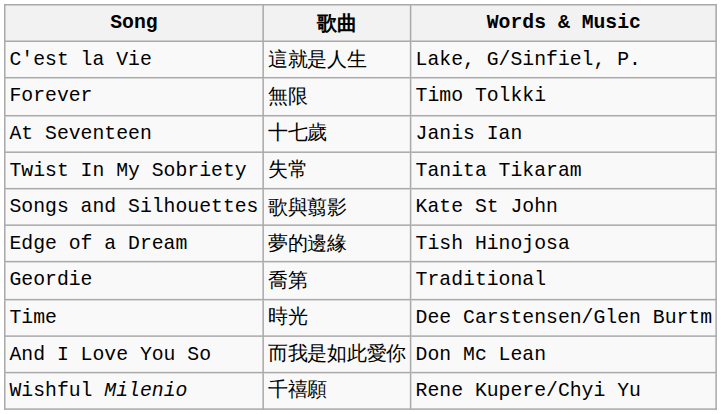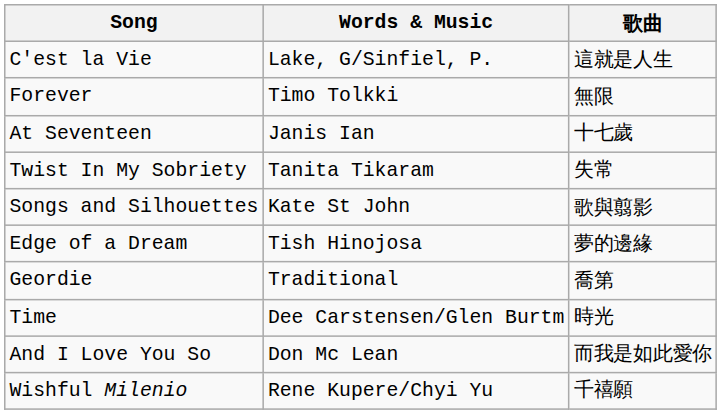columns swapped: 歌曲 <-> Words & Music
